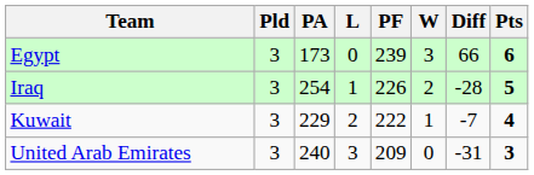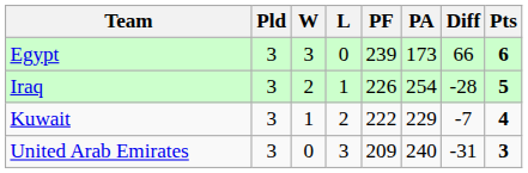columns swapped: W <-> PA
